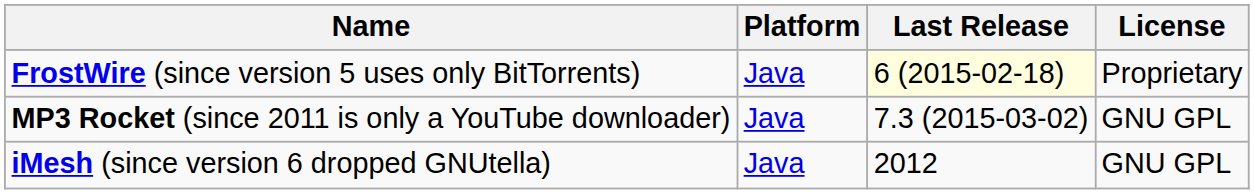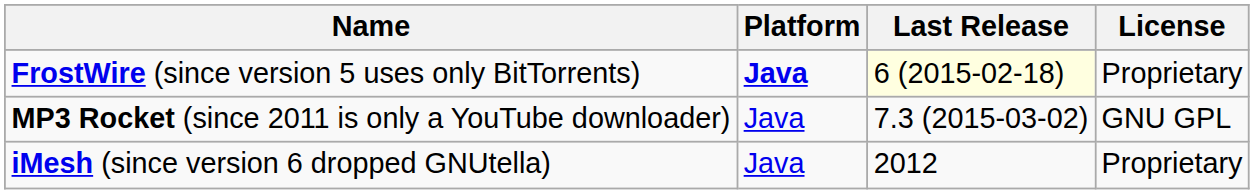FrostWire (since version 5 uses only BitTorrents) | Platform: normal -> bold
iMesh (since version 6 dropped GNUtella) | License: GNU GPL -> Proprietary
